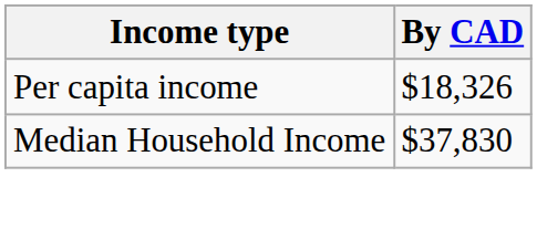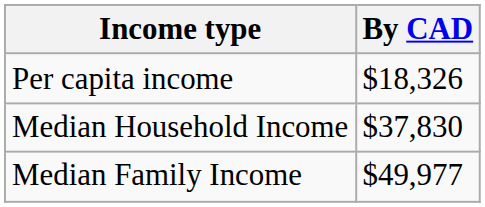+ row: Median Family Income | $49,977
